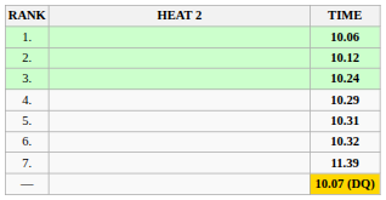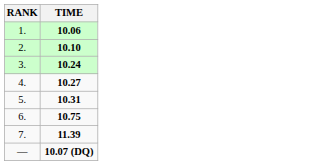- column: HEAT 2
2. | TIME: 10.12 -> 10.10
4. | TIME: 10.29 -> 10.27
6. | TIME: 10.32 -> 10.75
— | TIME: gold background -> no background
